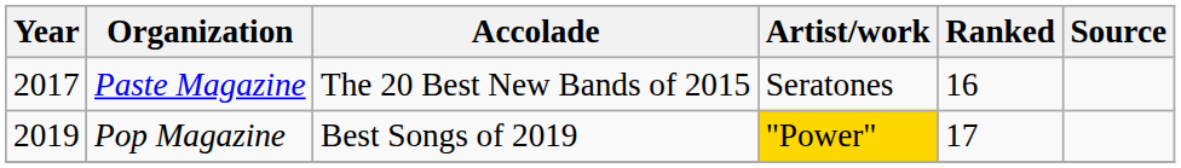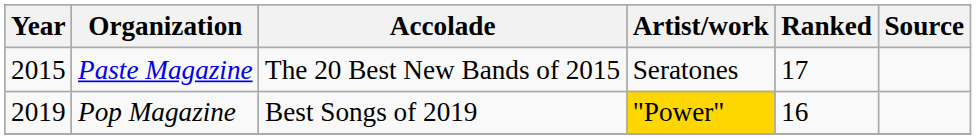Paste Magazine | Year: 2017 -> 2015
Paste Magazine | Ranked: 16 -> 17
Pop Magazine | Ranked: 17 -> 16
